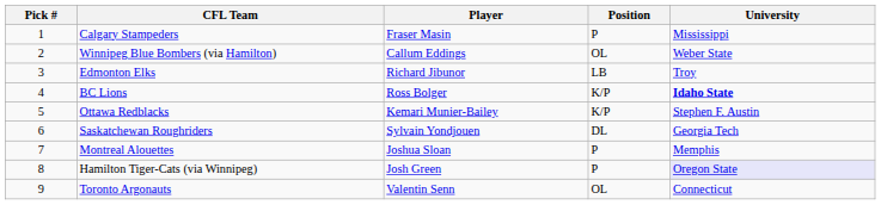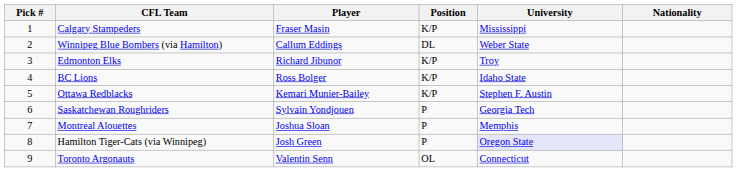+ column: Nationality
Calgary Stampeders | Position: P -> K/P
Winnipeg Blue Bombers (via Hamilton) | Position: OL -> DL
Edmonton Elks | Position: LB -> K/P
BC Lions | University: bold -> normal
Saskatchewan Roughriders | Position: DL -> P
